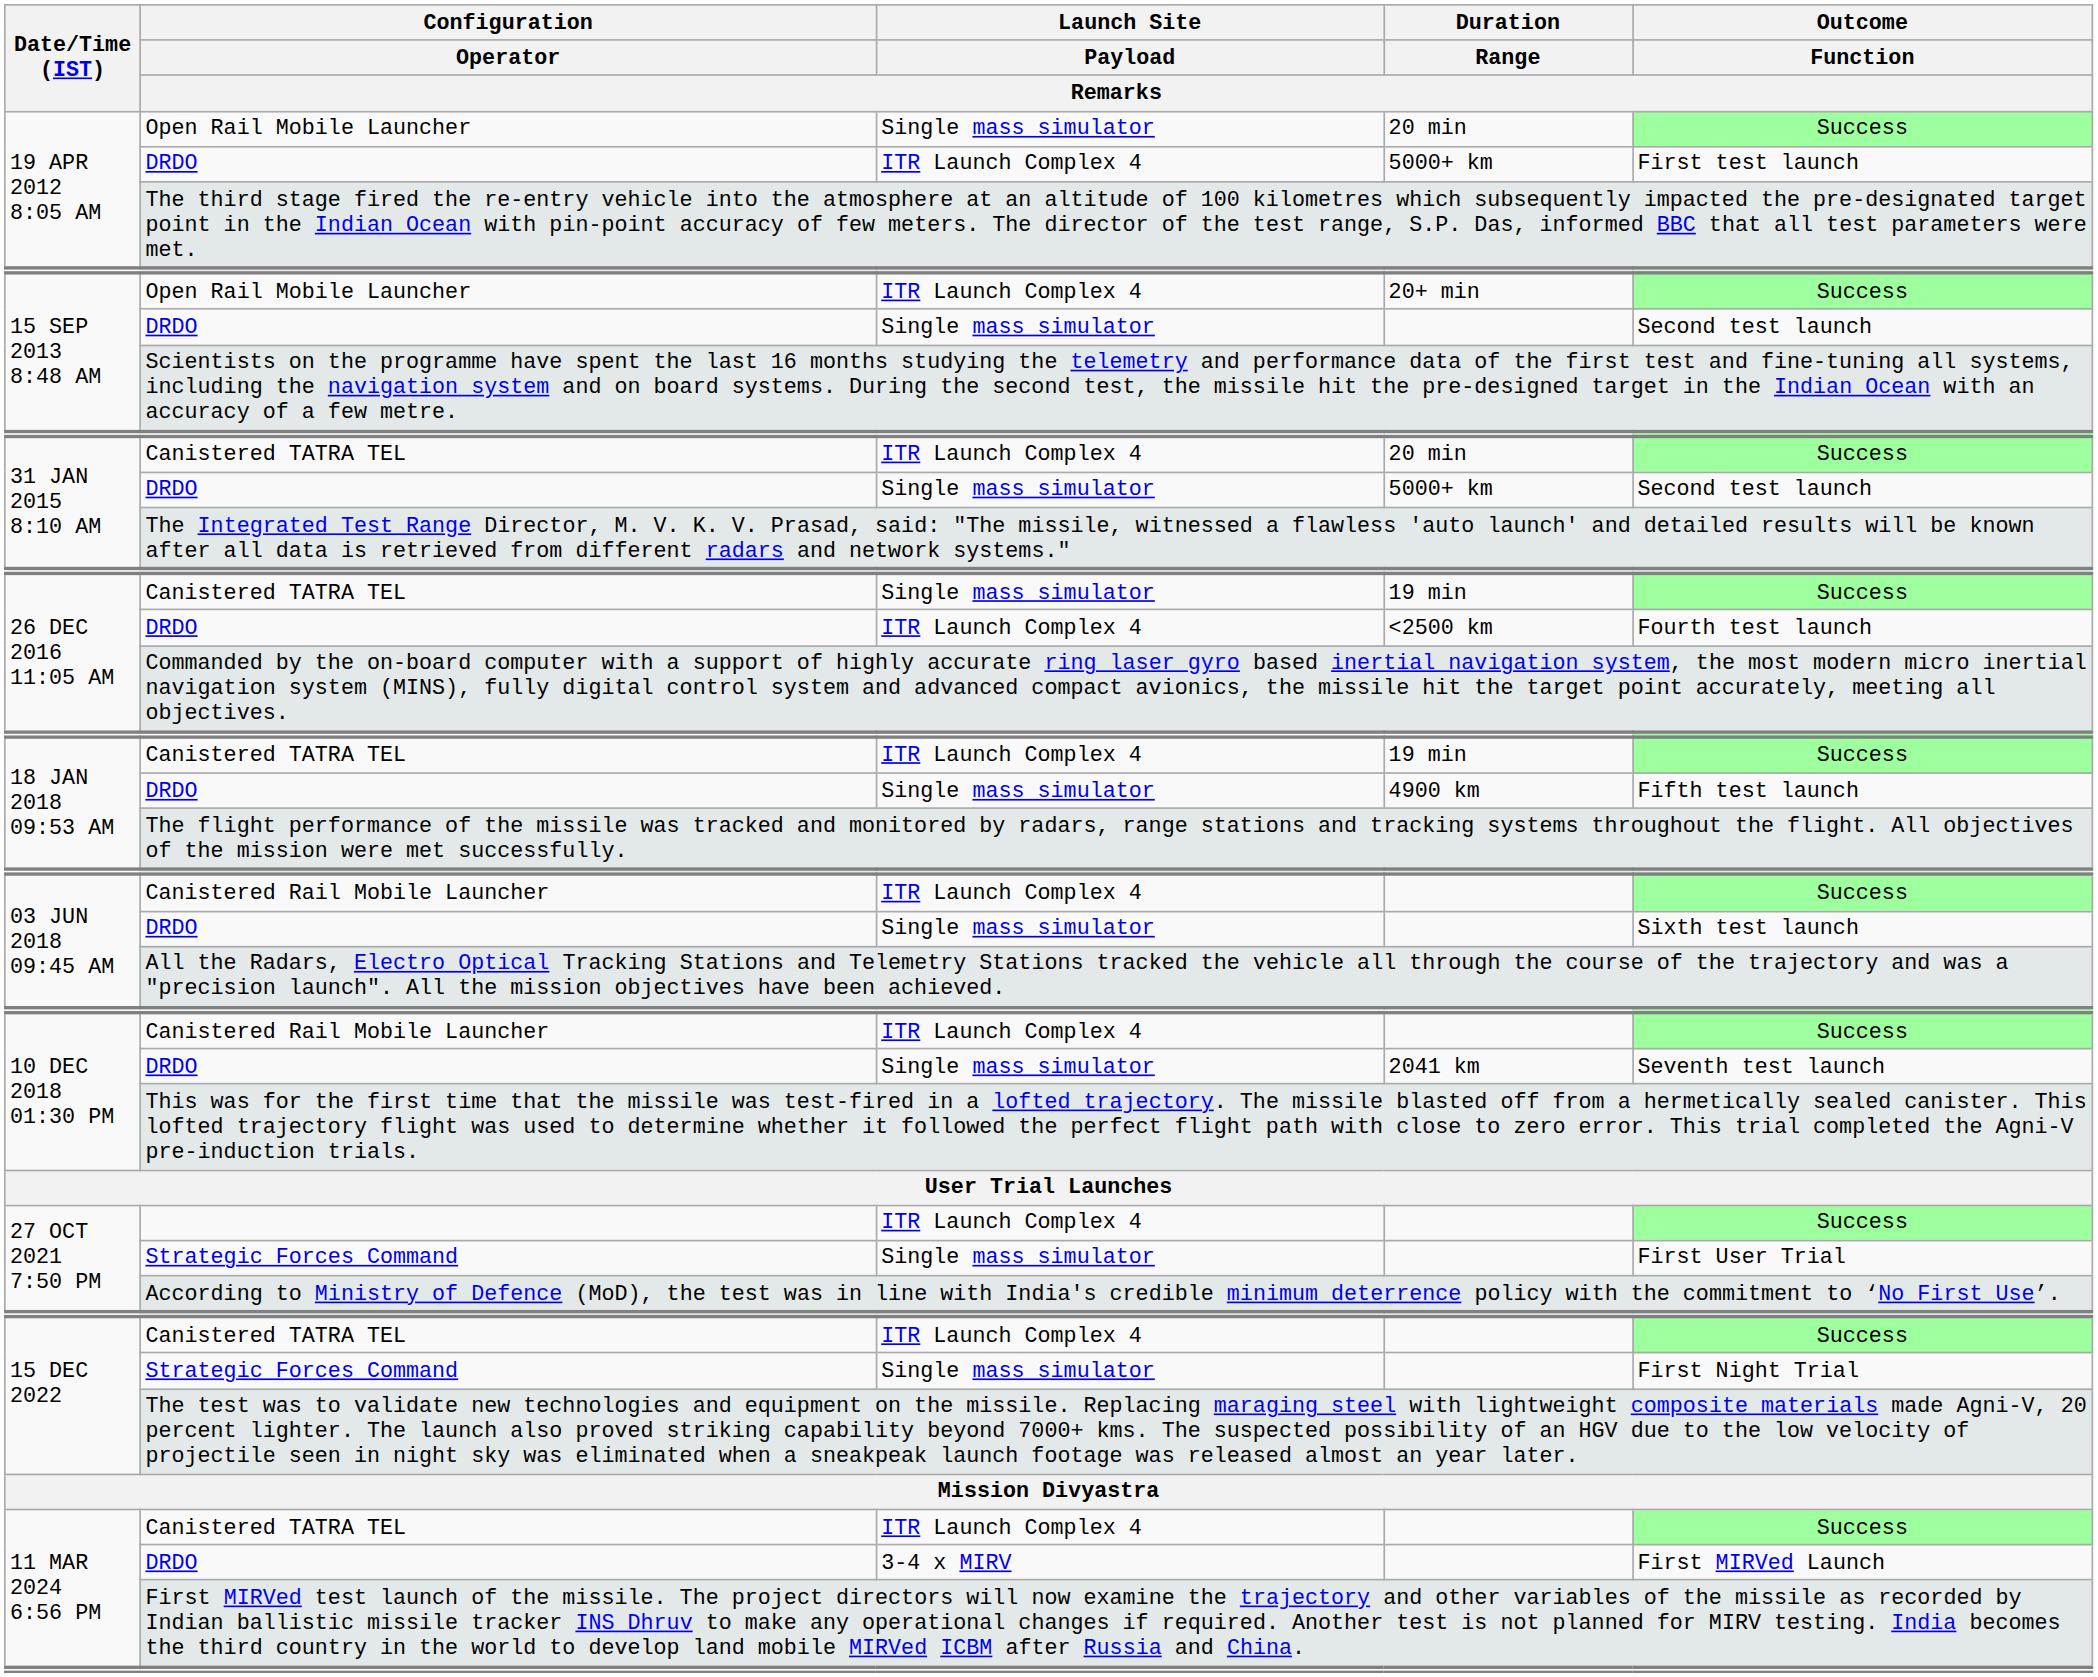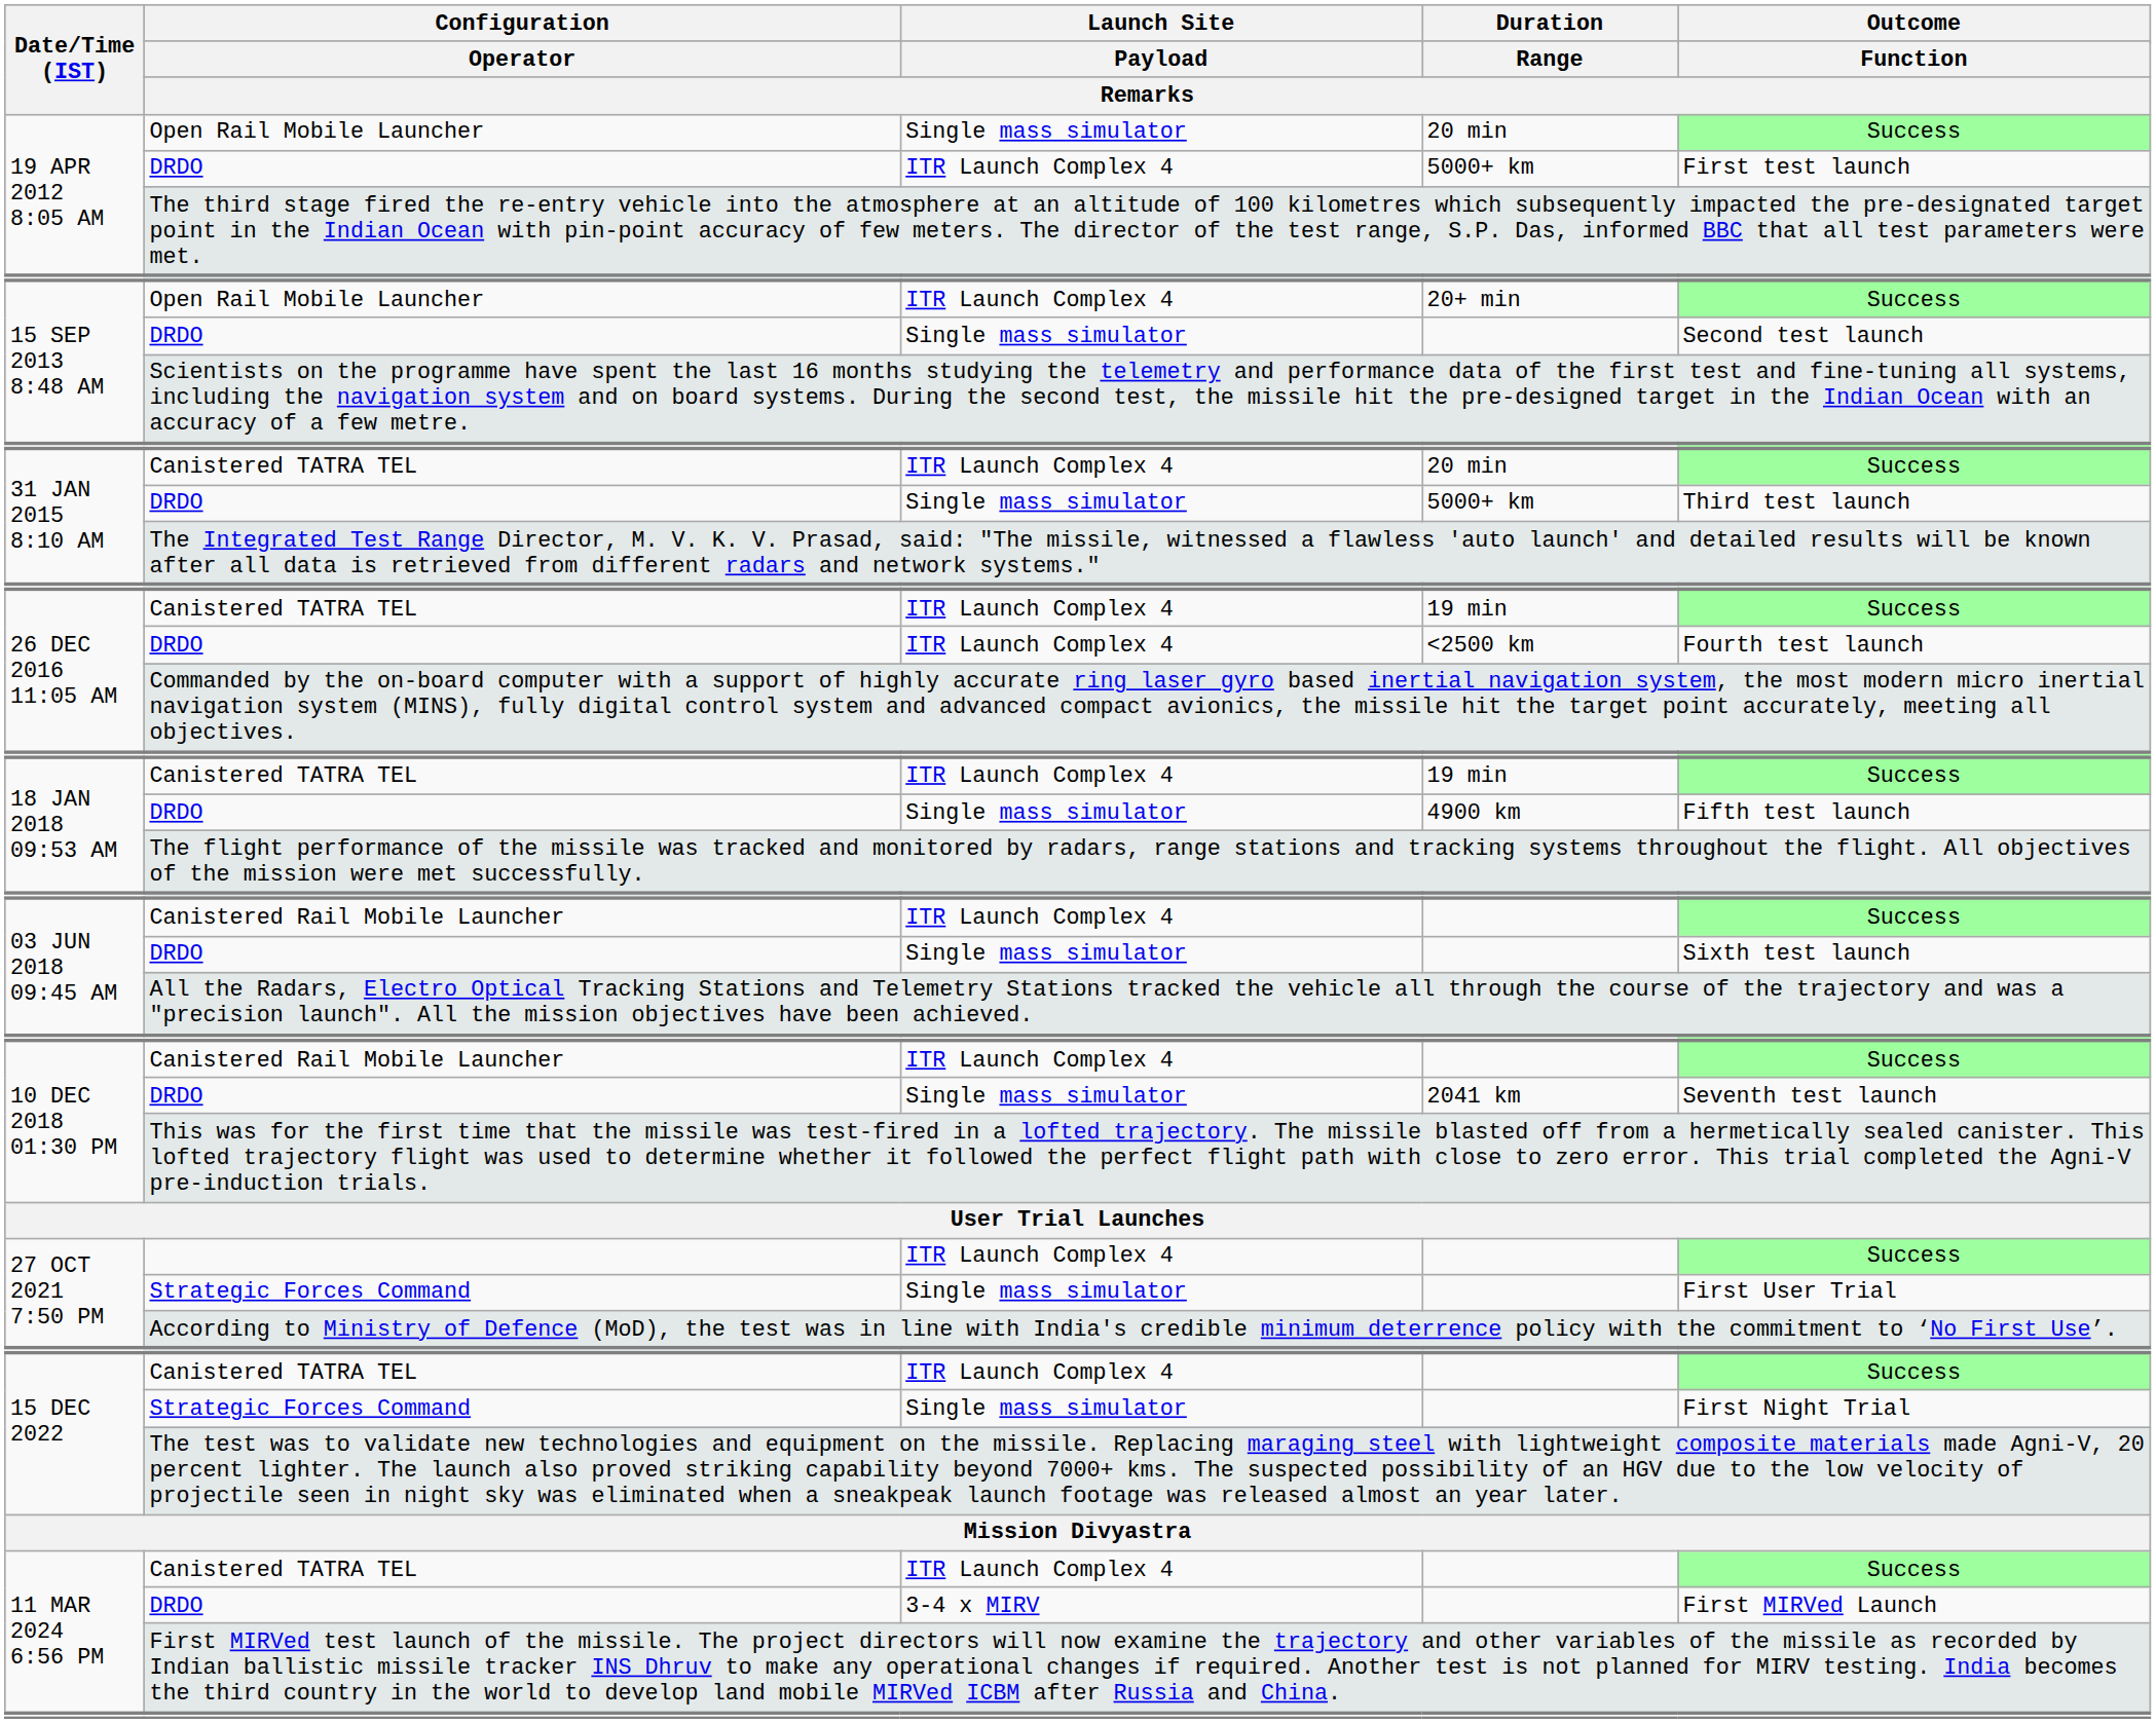31 JAN 2015 8:10 AM / 5000+ km | Outcome / Function / Remarks: Second test launch -> Third test launch
26 DEC 2016 11:05 AM / 19 min | Launch Site / Payload / Remarks: Single mass simulator -> ITR Launch Complex 4
